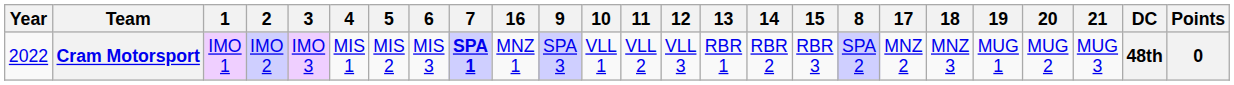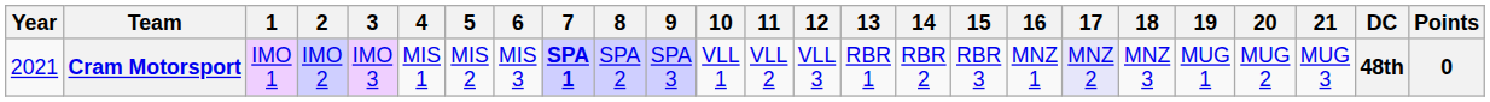columns swapped: 8 <-> 16
Cram Motorsport | Year: 2022 -> 2021
Cram Motorsport | 17: no background -> lavender background
